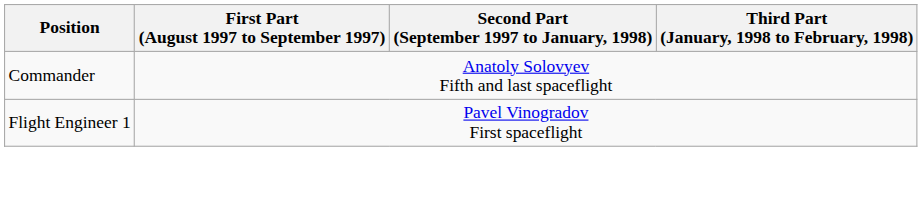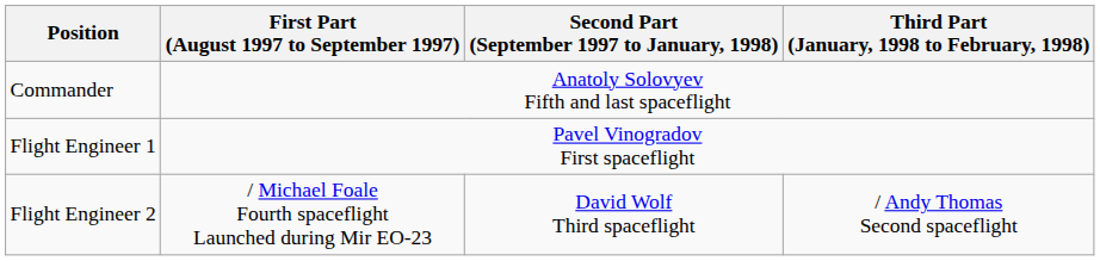+ row: Flight Engineer 2 | / Michael Foale Fourth spaceflight Launched during Mir EO-23 | David Wolf Third spaceflight | / Andy Thomas Second spaceflight
